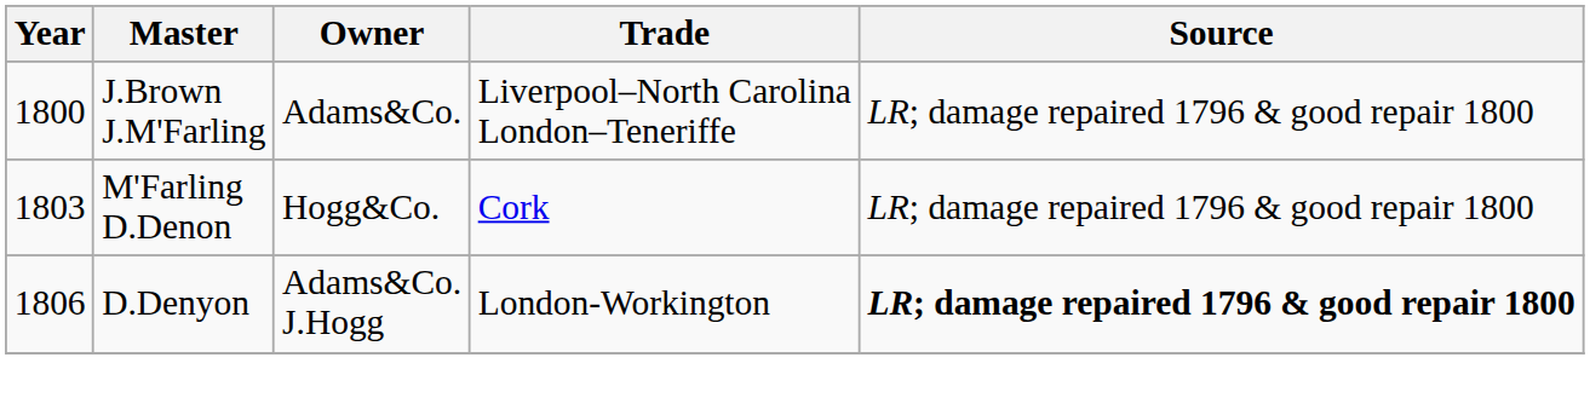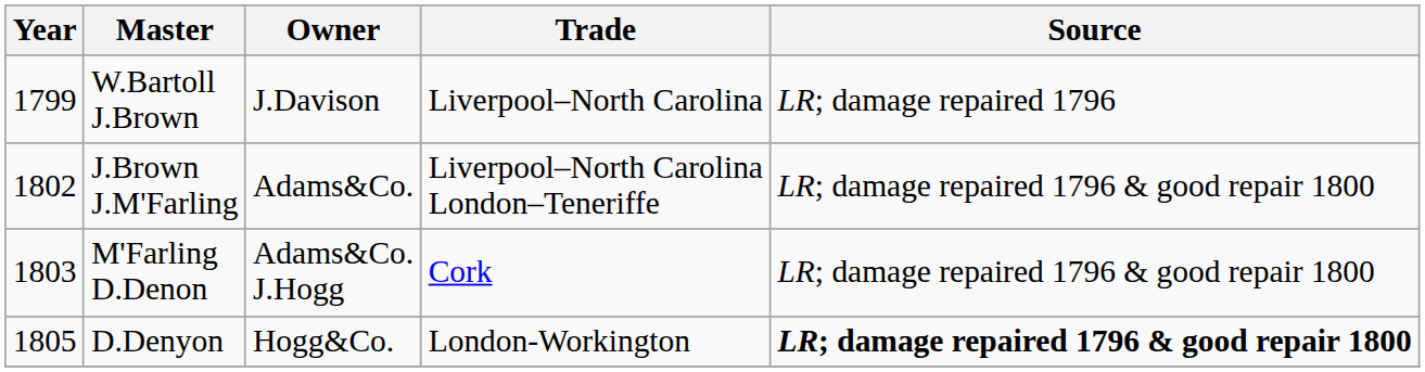+ row: 1799 | W.Bartoll J.Brown | J.Davison | Liverpool–North Carolina | LR; damage repaired 1796
J.Brown J.M'Farling | Year: 1800 -> 1802
M'Farling D.Denon | Owner: Hogg&Co. -> Adams&Co. J.Hogg
D.Denyon | Year: 1806 -> 1805
D.Denyon | Owner: Adams&Co. J.Hogg -> Hogg&Co.
